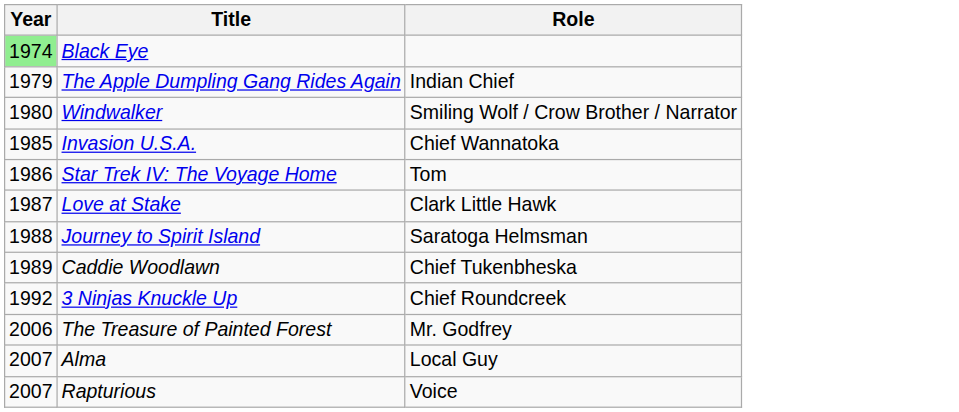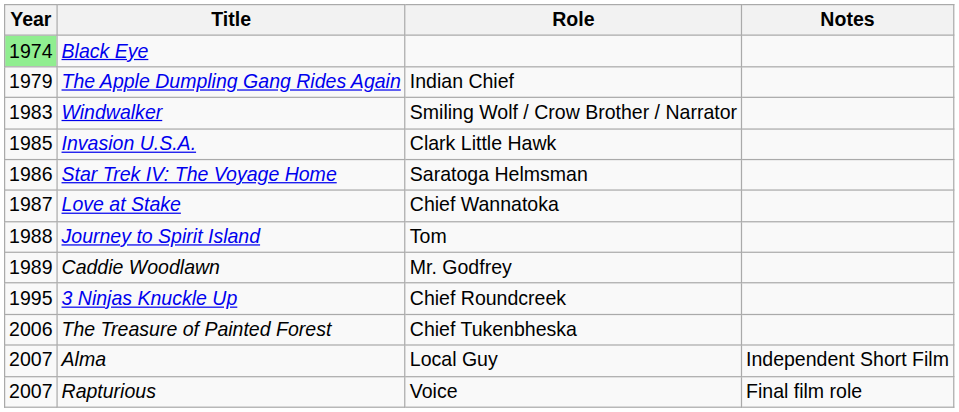+ column: Notes | Independent Short Film | Final film role
Windwalker | Year: 1980 -> 1983
Invasion U.S.A. | Role: Chief Wannatoka -> Clark Little Hawk
Star Trek IV: The Voyage Home | Role: Tom -> Saratoga Helmsman
Love at Stake | Role: Clark Little Hawk -> Chief Wannatoka
Journey to Spirit Island | Role: Saratoga Helmsman -> Tom
Caddie Woodlawn | Role: Chief Tukenbheska -> Mr. Godfrey
3 Ninjas Knuckle Up | Year: 1992 -> 1995
The Treasure of Painted Forest | Role: Mr. Godfrey -> Chief Tukenbheska
